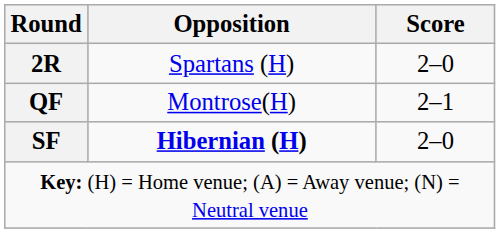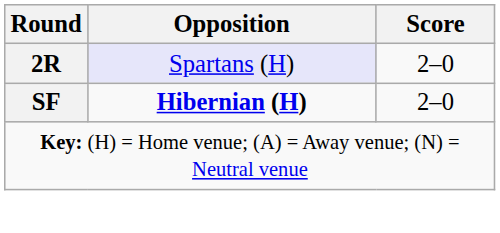2R | Opposition: no background -> lavender background
- row: QF | Montrose(H) | 2–1
